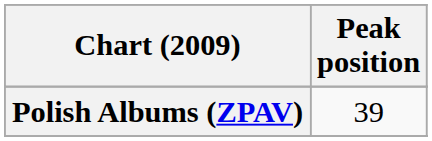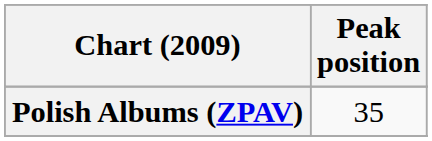Polish Albums (ZPAV) | Peak position: 39 -> 35
